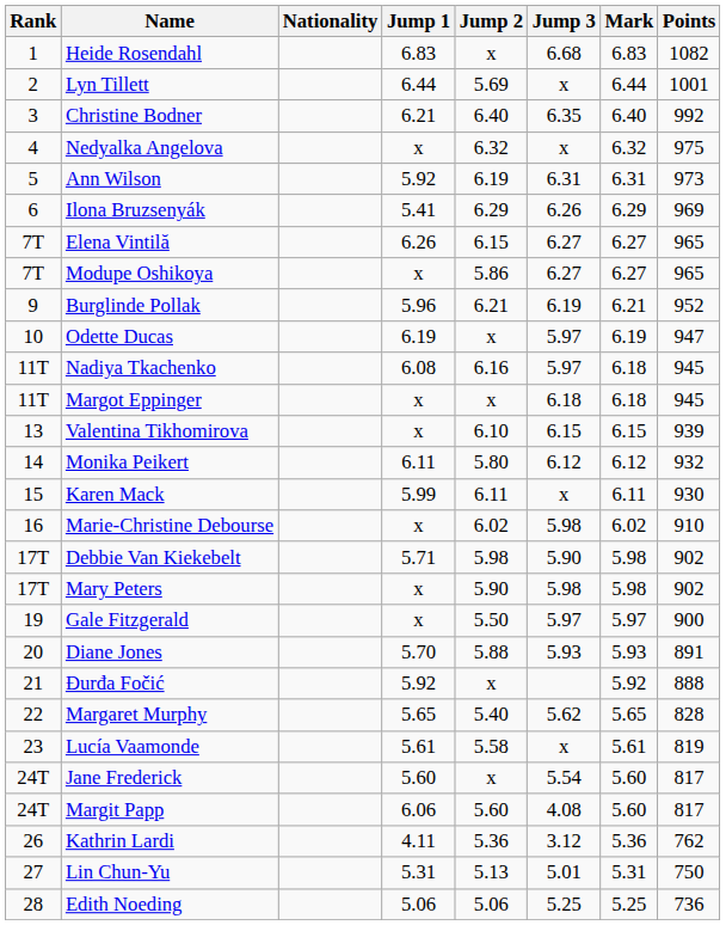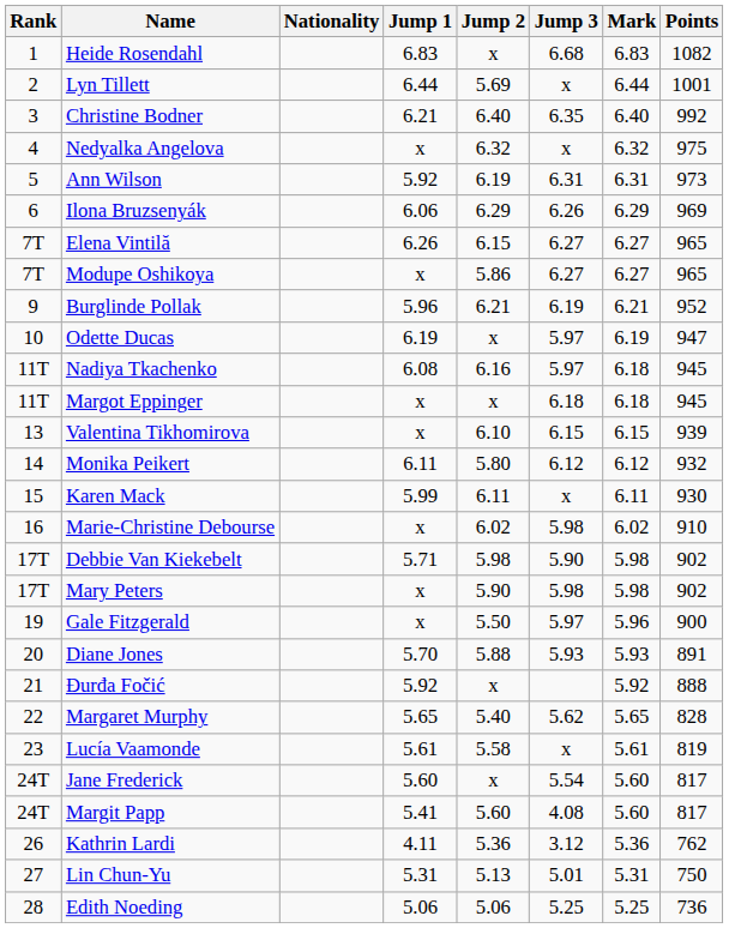Ilona Bruzsenyák | Jump 1: 5.41 -> 6.06
Gale Fitzgerald | Mark: 5.97 -> 5.96
Margit Papp | Jump 1: 6.06 -> 5.41
